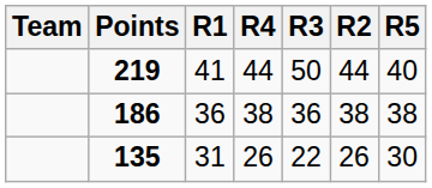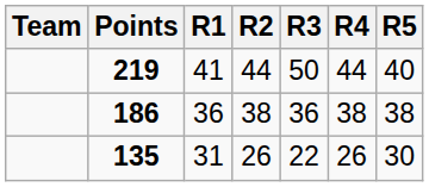columns swapped: R2 <-> R4
